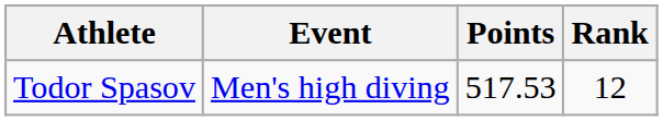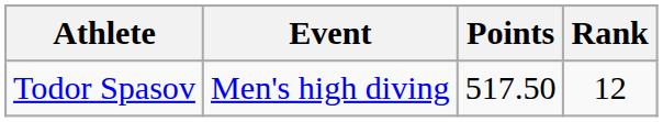Todor Spasov | Points: 517.53 -> 517.50
